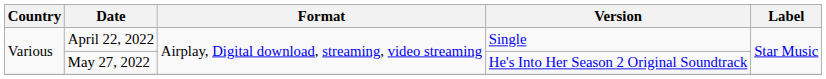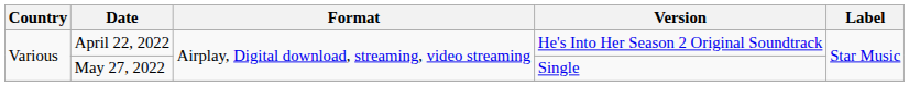April 22, 2022 | Version: Single -> He's Into Her Season 2 Original Soundtrack
May 27, 2022 | Version: He's Into Her Season 2 Original Soundtrack -> Single
